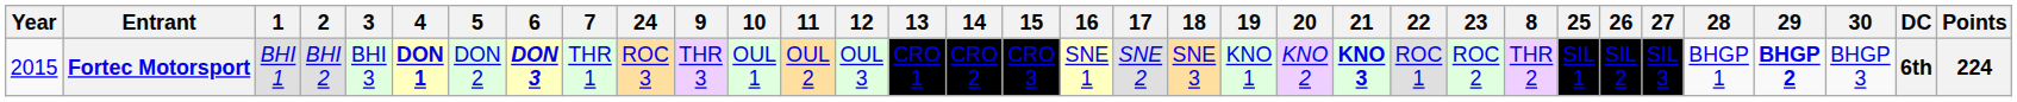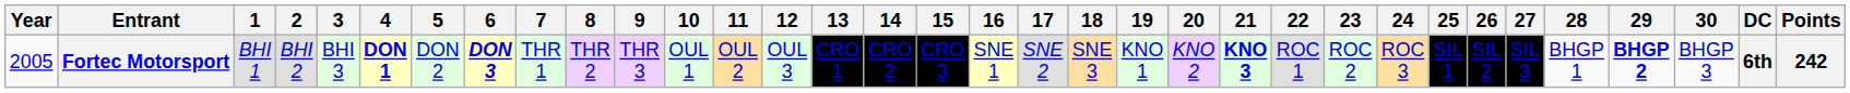columns swapped: 8 <-> 24
Fortec Motorsport | Year: 2015 -> 2005
Fortec Motorsport | Points: 224 -> 242
